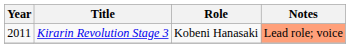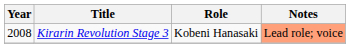Kirarin Revolution Stage 3 | Year: 2011 -> 2008
